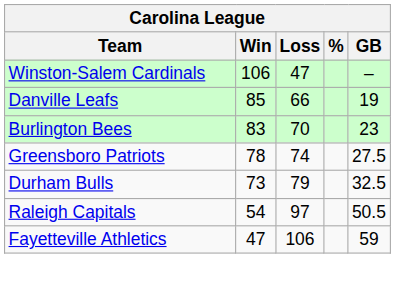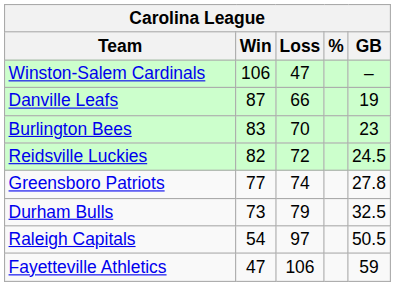Danville Leafs | Win: 85 -> 87
+ row: Reidsville Luckies | 82 | 72 | 24.5
Greensboro Patriots | Win: 78 -> 77
Greensboro Patriots | GB: 27.5 -> 27.8
